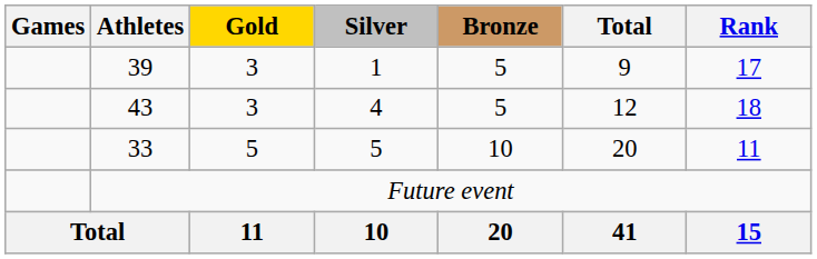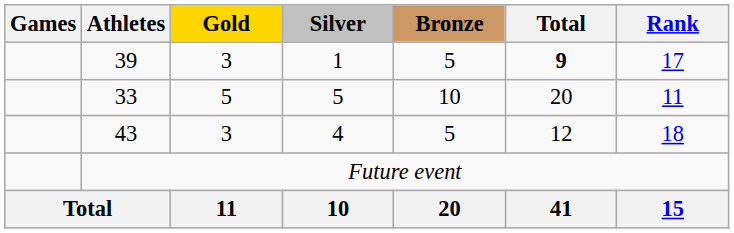39 | Total: normal -> bold
rows swapped: 33 <-> 43
